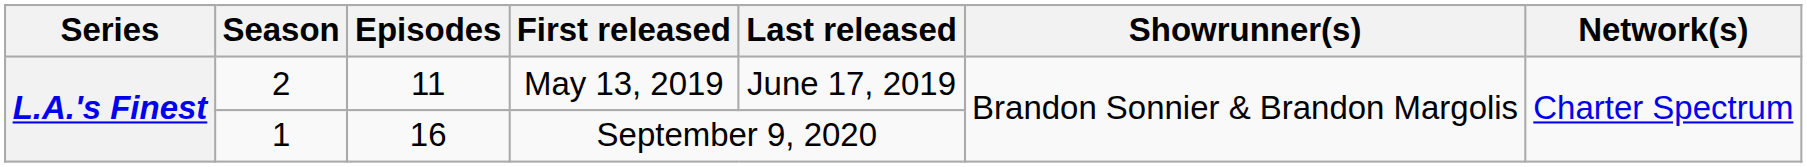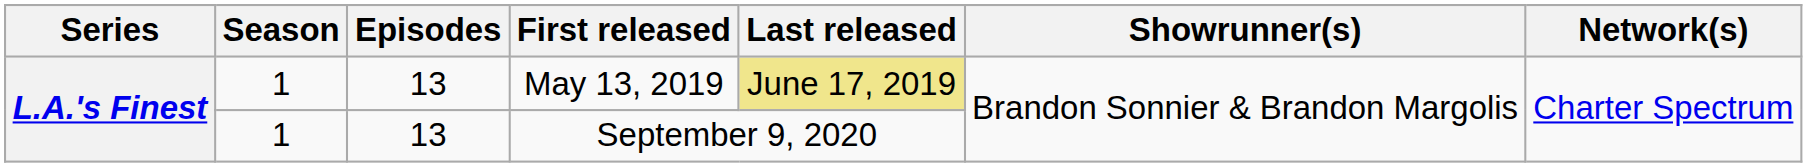May 13, 2019 | Season: 2 -> 1
May 13, 2019 | Episodes: 11 -> 13
May 13, 2019 | Last released: no background -> khaki background
September 9, 2020 | Episodes: 16 -> 13
